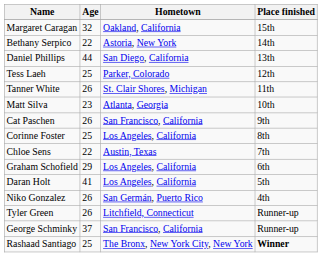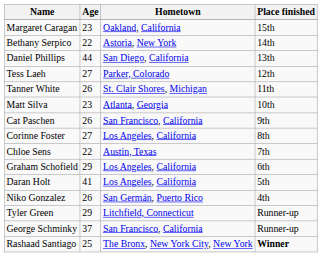Margaret Caragan | Age: 32 -> 23
Tess Laeh | Age: 25 -> 27
Corinne Foster | Age: 25 -> 27
Tyler Green | Age: 26 -> 29
